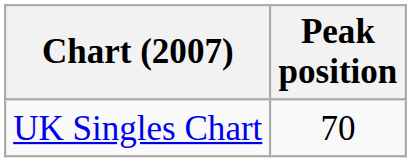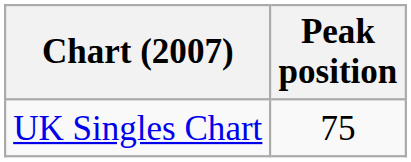UK Singles Chart | Peak position: 70 -> 75
